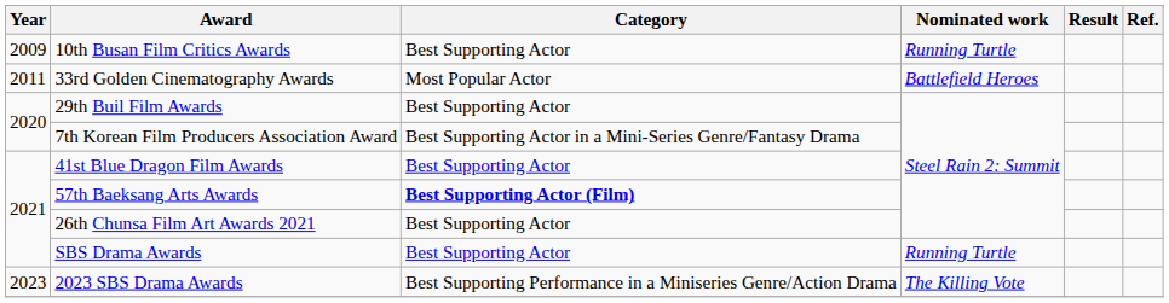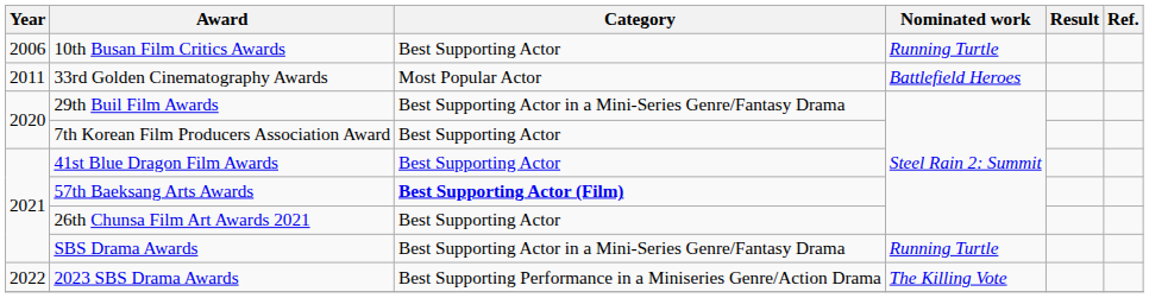10th Busan Film Critics Awards | Year: 2009 -> 2006
29th Buil Film Awards | Category: Best Supporting Actor -> Best Supporting Actor in a Mini-Series Genre/Fantasy Drama
7th Korean Film Producers Association Award | Category: Best Supporting Actor in a Mini-Series Genre/Fantasy Drama -> Best Supporting Actor
SBS Drama Awards | Category: Best Supporting Actor -> Best Supporting Actor in a Mini-Series Genre/Fantasy Drama
2023 SBS Drama Awards | Year: 2023 -> 2022
